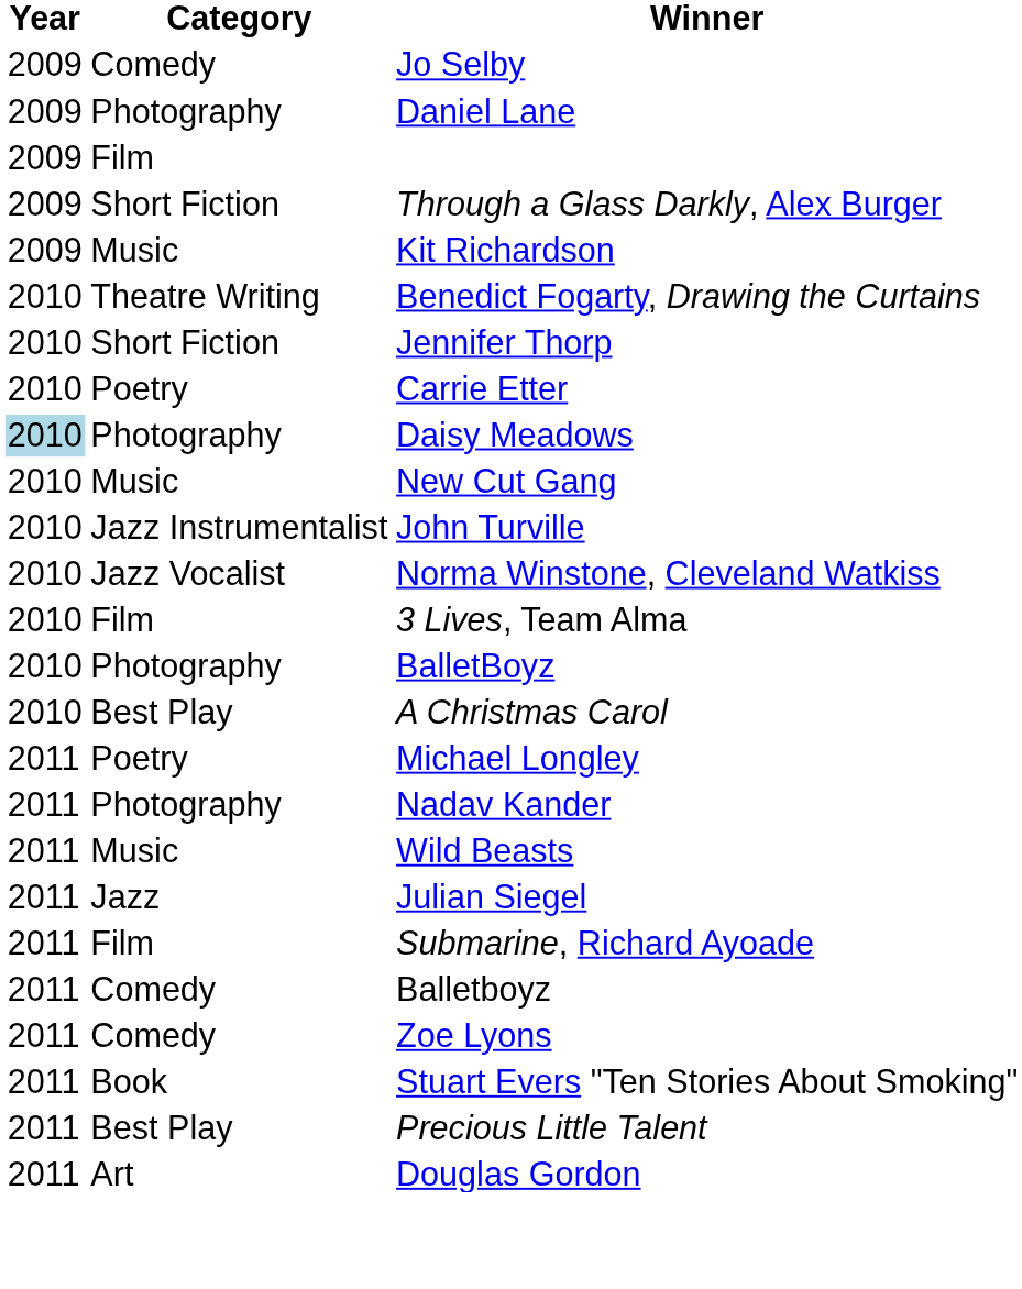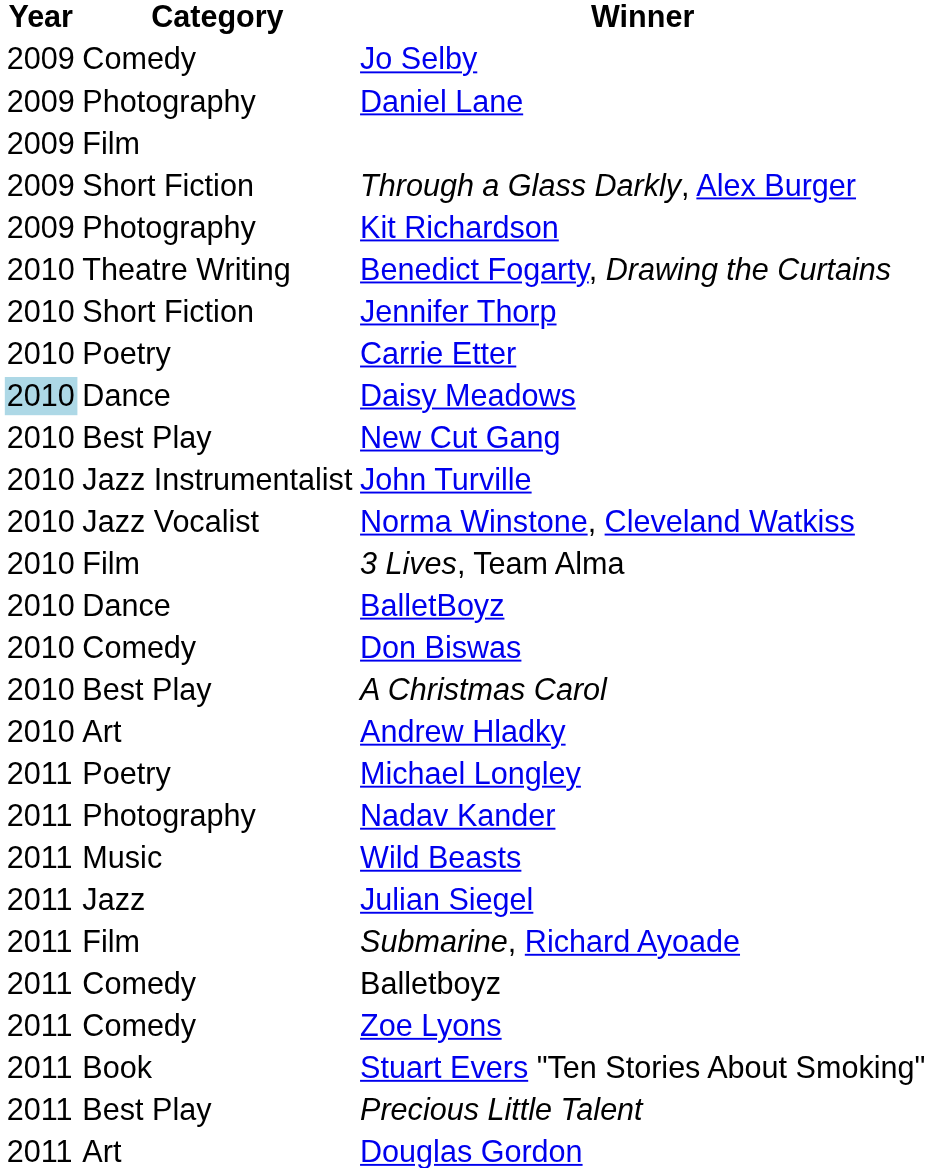Kit Richardson | Category: Music -> Photography
Daisy Meadows | Category: Photography -> Dance
New Cut Gang | Category: Music -> Best Play
BalletBoyz | Category: Photography -> Dance
+ row: 2010 | Comedy | Don Biswas
+ row: 2010 | Art | Andrew Hladky
